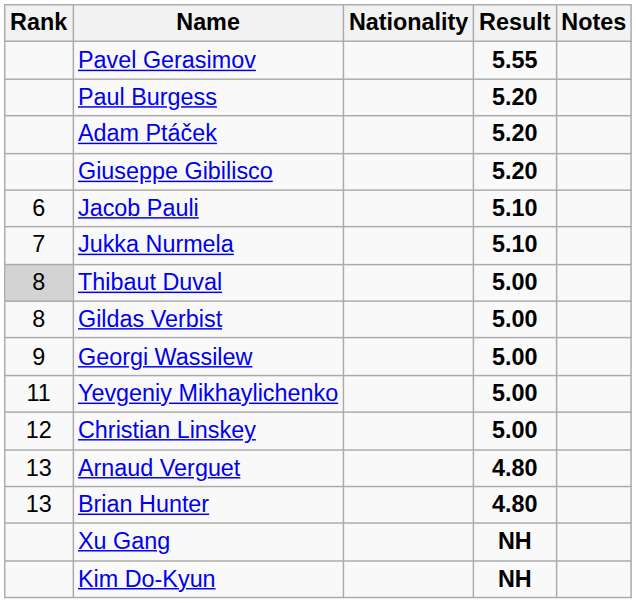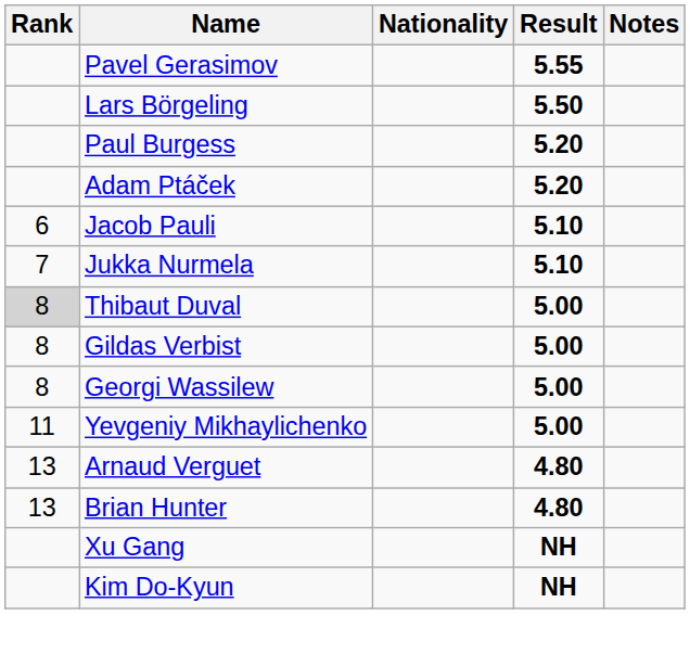+ row: Lars Börgeling | 5.50
- row: Giuseppe Gibilisco | 5.20
Georgi Wassilew | Rank: 9 -> 8
- row: 12 | Christian Linskey | 5.00
